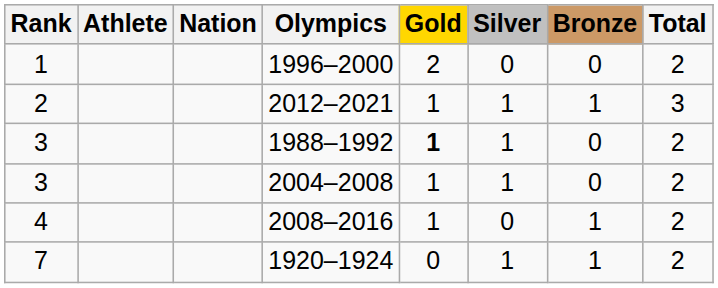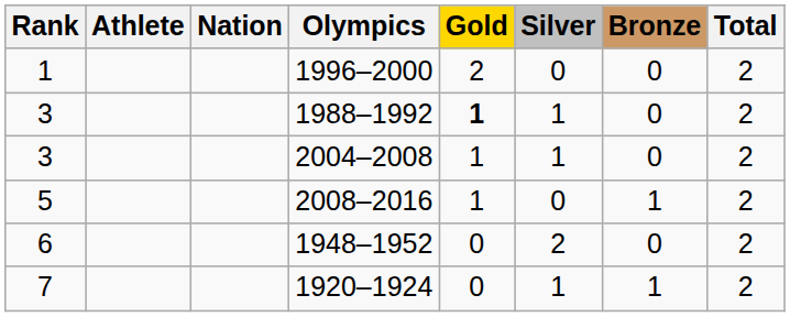- row: 2 | 2012–2021 | 1 | 1 | 1 | 3
2008–2016 | Rank: 4 -> 5
+ row: 6 | 1948–1952 | 0 | 2 | 0 | 2
